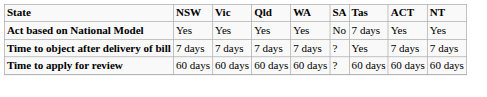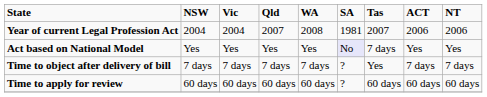+ row: Year of current Legal Profession Act | 2004 | 2004 | 2007 | 2008 | 1981 | 2007 | 2006 | 2006
Act based on National Model | SA: no background -> lavender background
